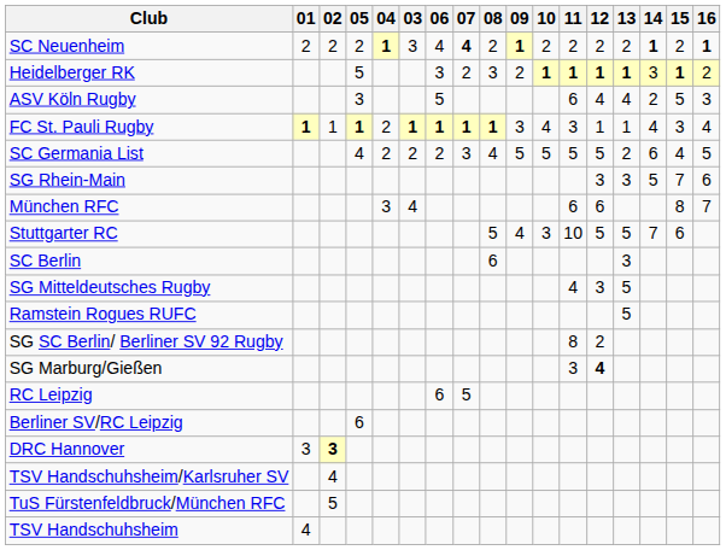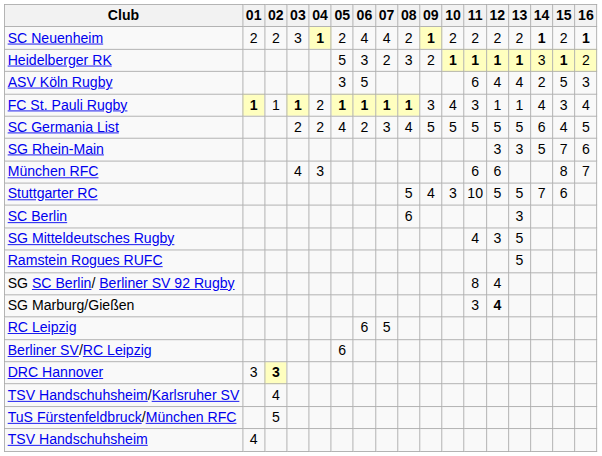columns swapped: 03 <-> 05
SC Neuenheim | 07: bold -> normal
SC Germania List | 13: 2 -> 5
SG SC Berlin/ Berliner SV 92 Rugby | 12: 2 -> 4
